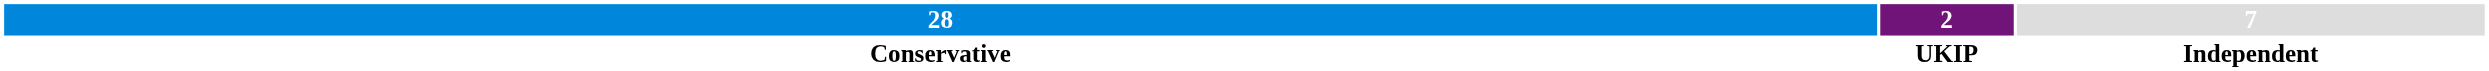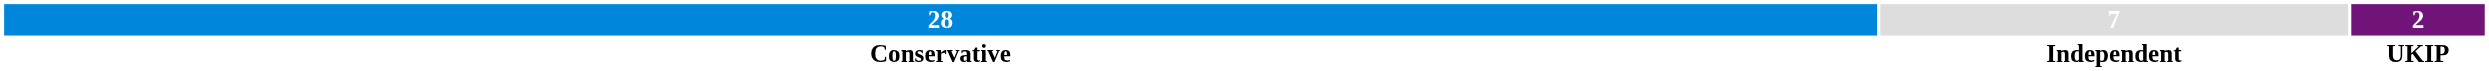columns swapped: 7 <-> 2
